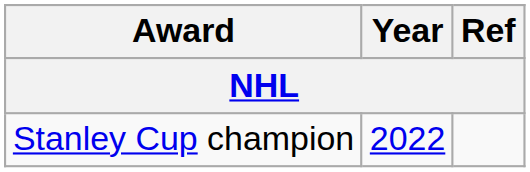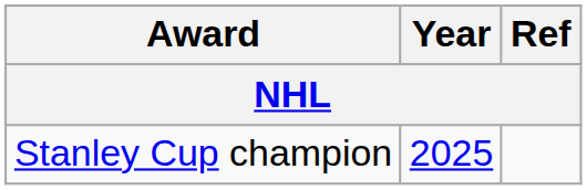Stanley Cup champion | Year: 2022 -> 2025
